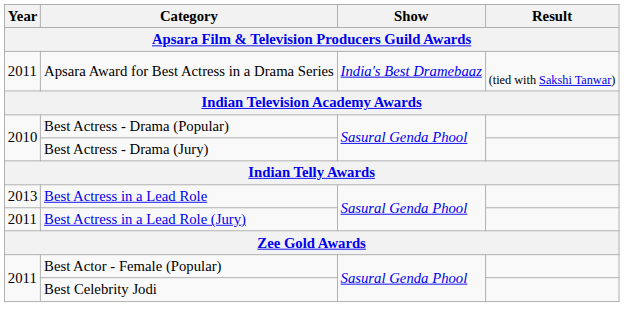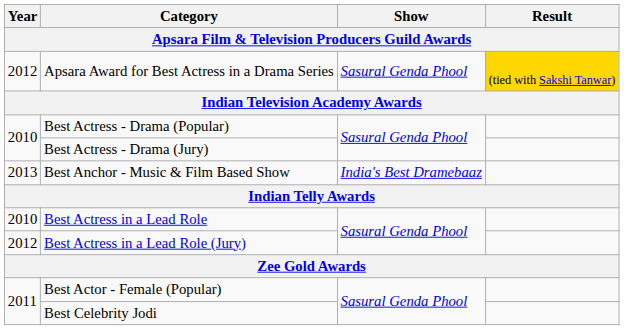Apsara Award for Best Actress in a Drama Series | Year: 2011 -> 2012
Apsara Award for Best Actress in a Drama Series | Show: India's Best Dramebaaz -> Sasural Genda Phool
Apsara Award for Best Actress in a Drama Series | Result: no background -> gold background
+ row: 2013 | Best Anchor - Music & Film Based Show | India's Best Dramebaaz
Best Actress in a Lead Role | Year: 2013 -> 2010
Best Actress in a Lead Role (Jury) | Year: 2011 -> 2012
